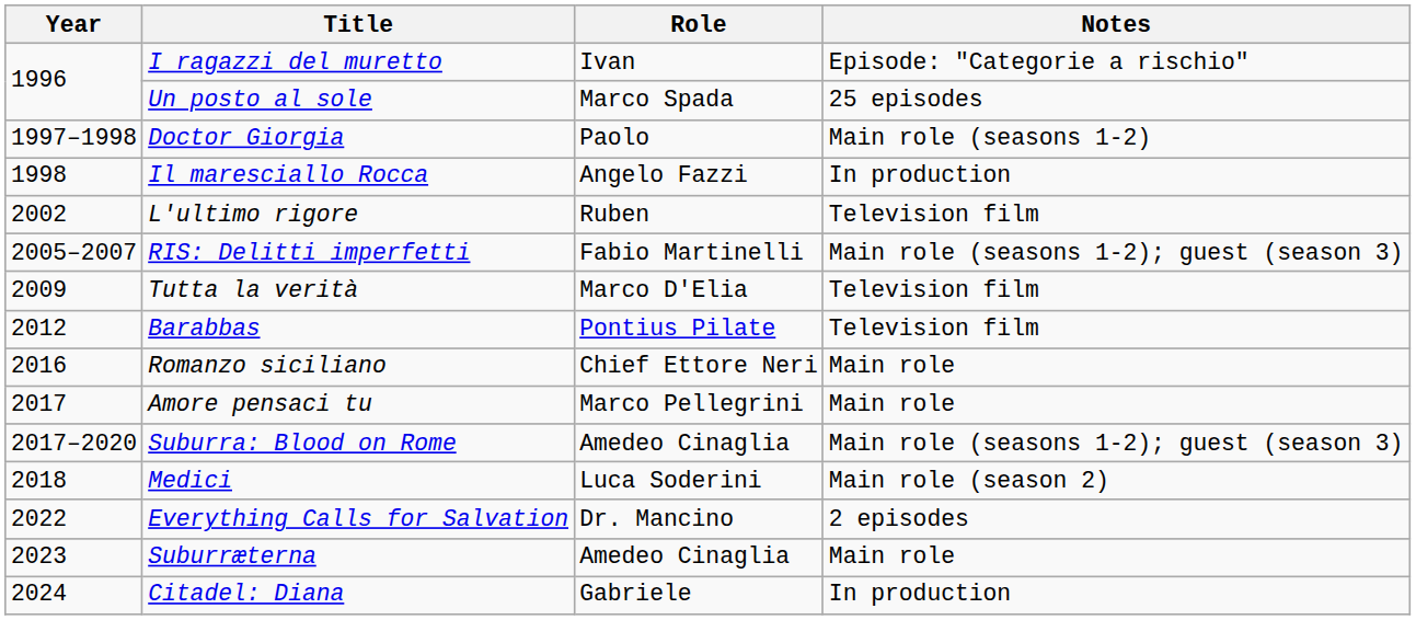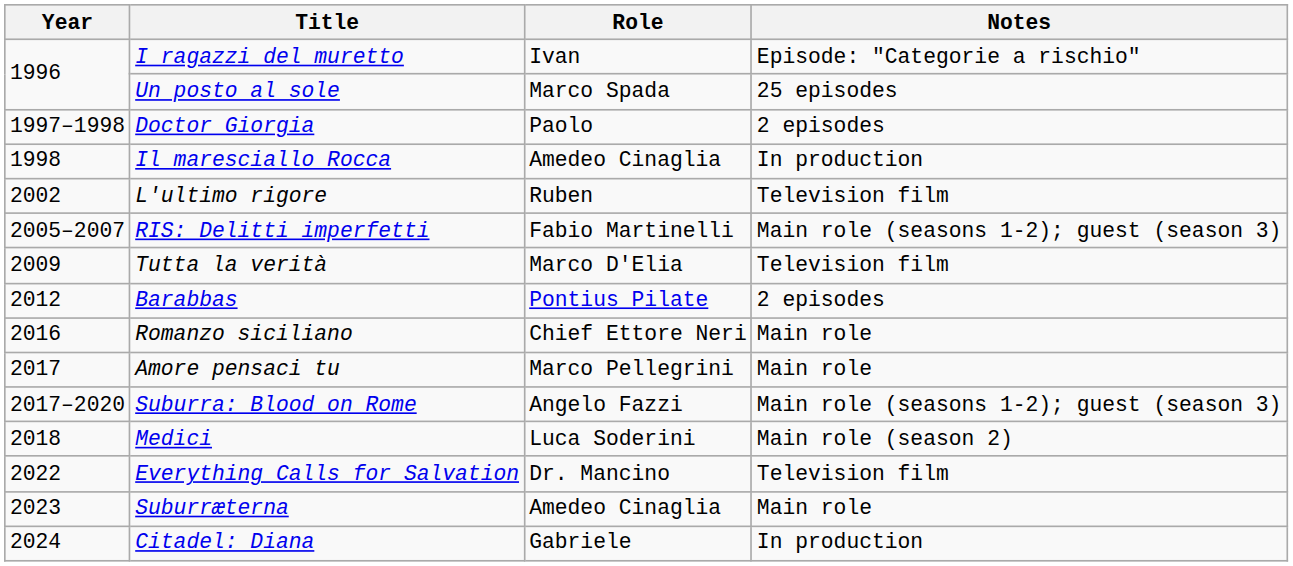Doctor Giorgia | Notes: Main role (seasons 1-2) -> 2 episodes
Il maresciallo Rocca | Role: Angelo Fazzi -> Amedeo Cinaglia
Barabbas | Notes: Television film -> 2 episodes
Suburra: Blood on Rome | Role: Amedeo Cinaglia -> Angelo Fazzi
Everything Calls for Salvation | Notes: 2 episodes -> Television film
